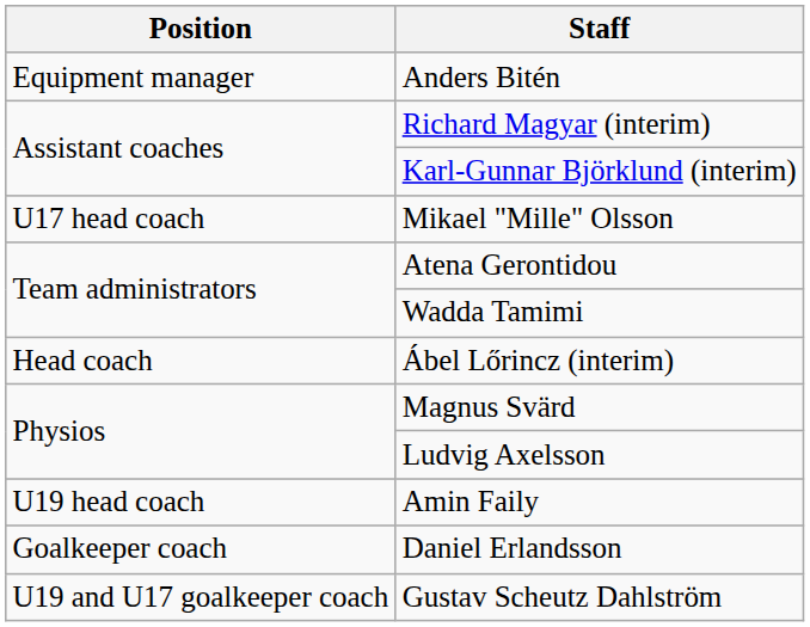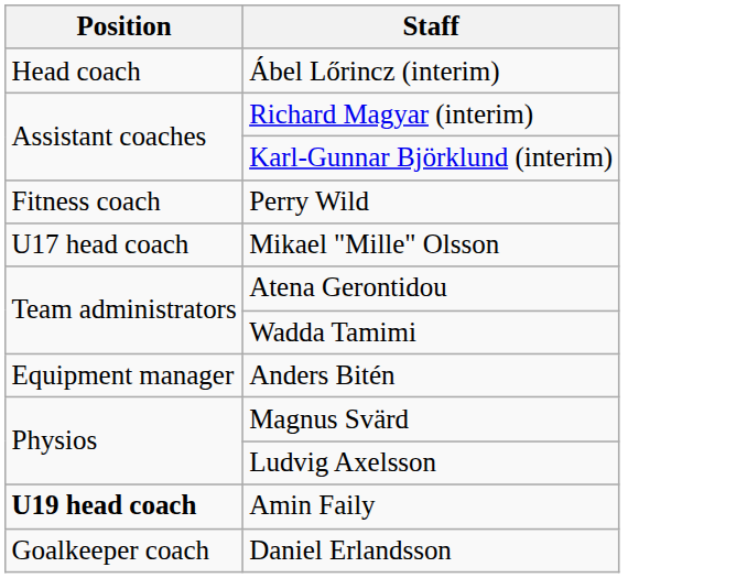rows swapped: Ábel Lőrincz (interim) <-> Anders Bitén
+ row: Fitness coach | Perry Wild
Amin Faily | Position: normal -> bold
- row: U19 and U17 goalkeeper coach | Gustav Scheutz Dahlström
